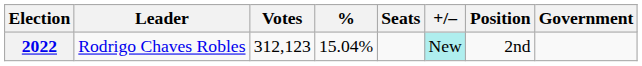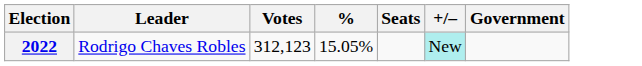- column: Position | 2nd
2022 | %: 15.04% -> 15.05%
